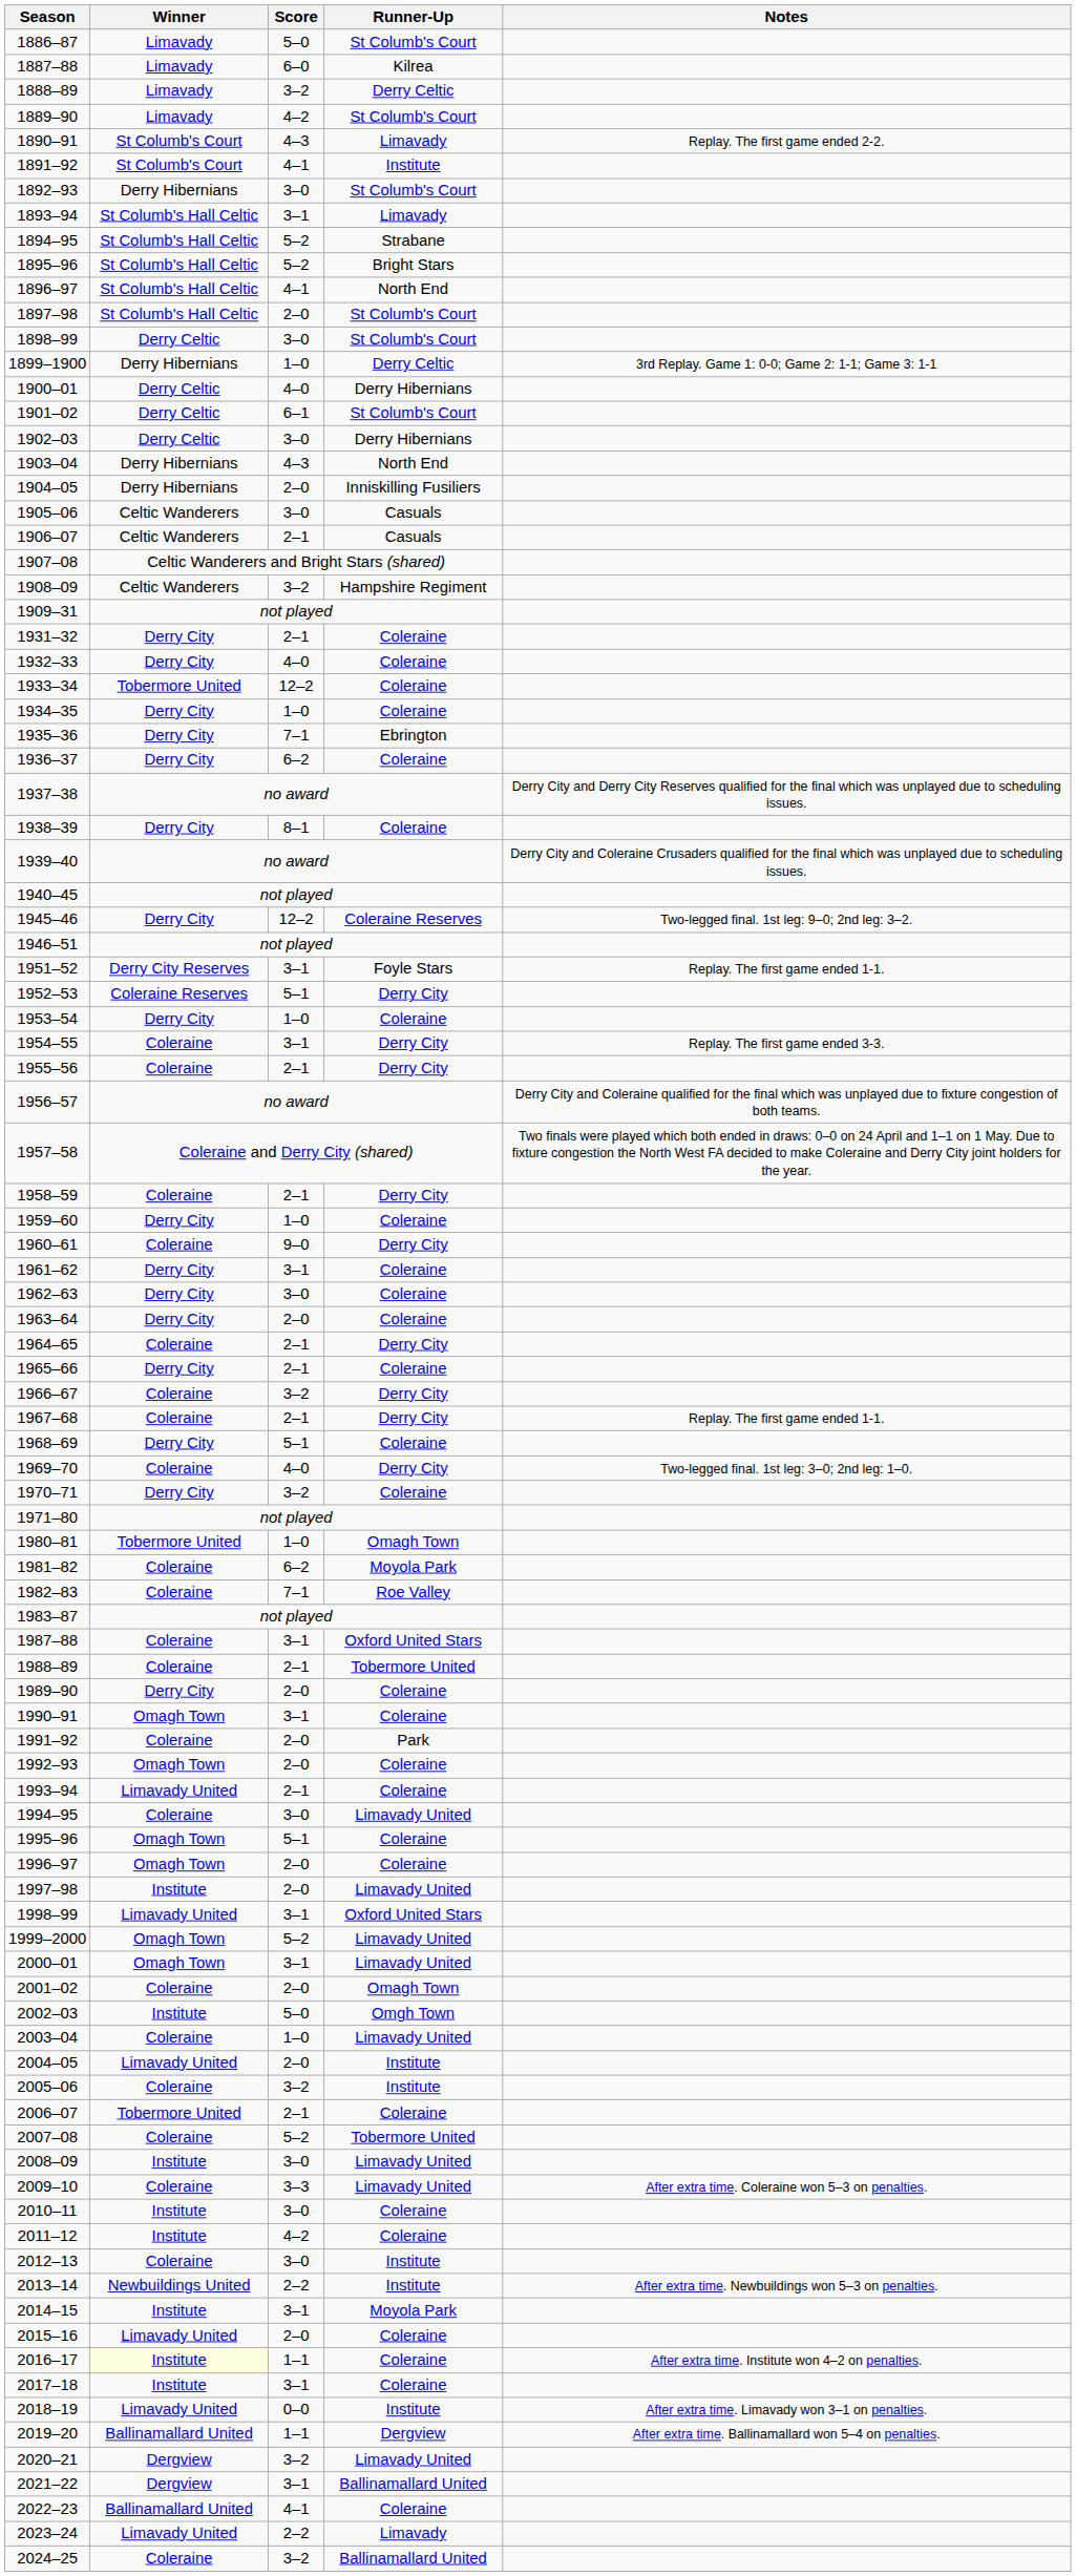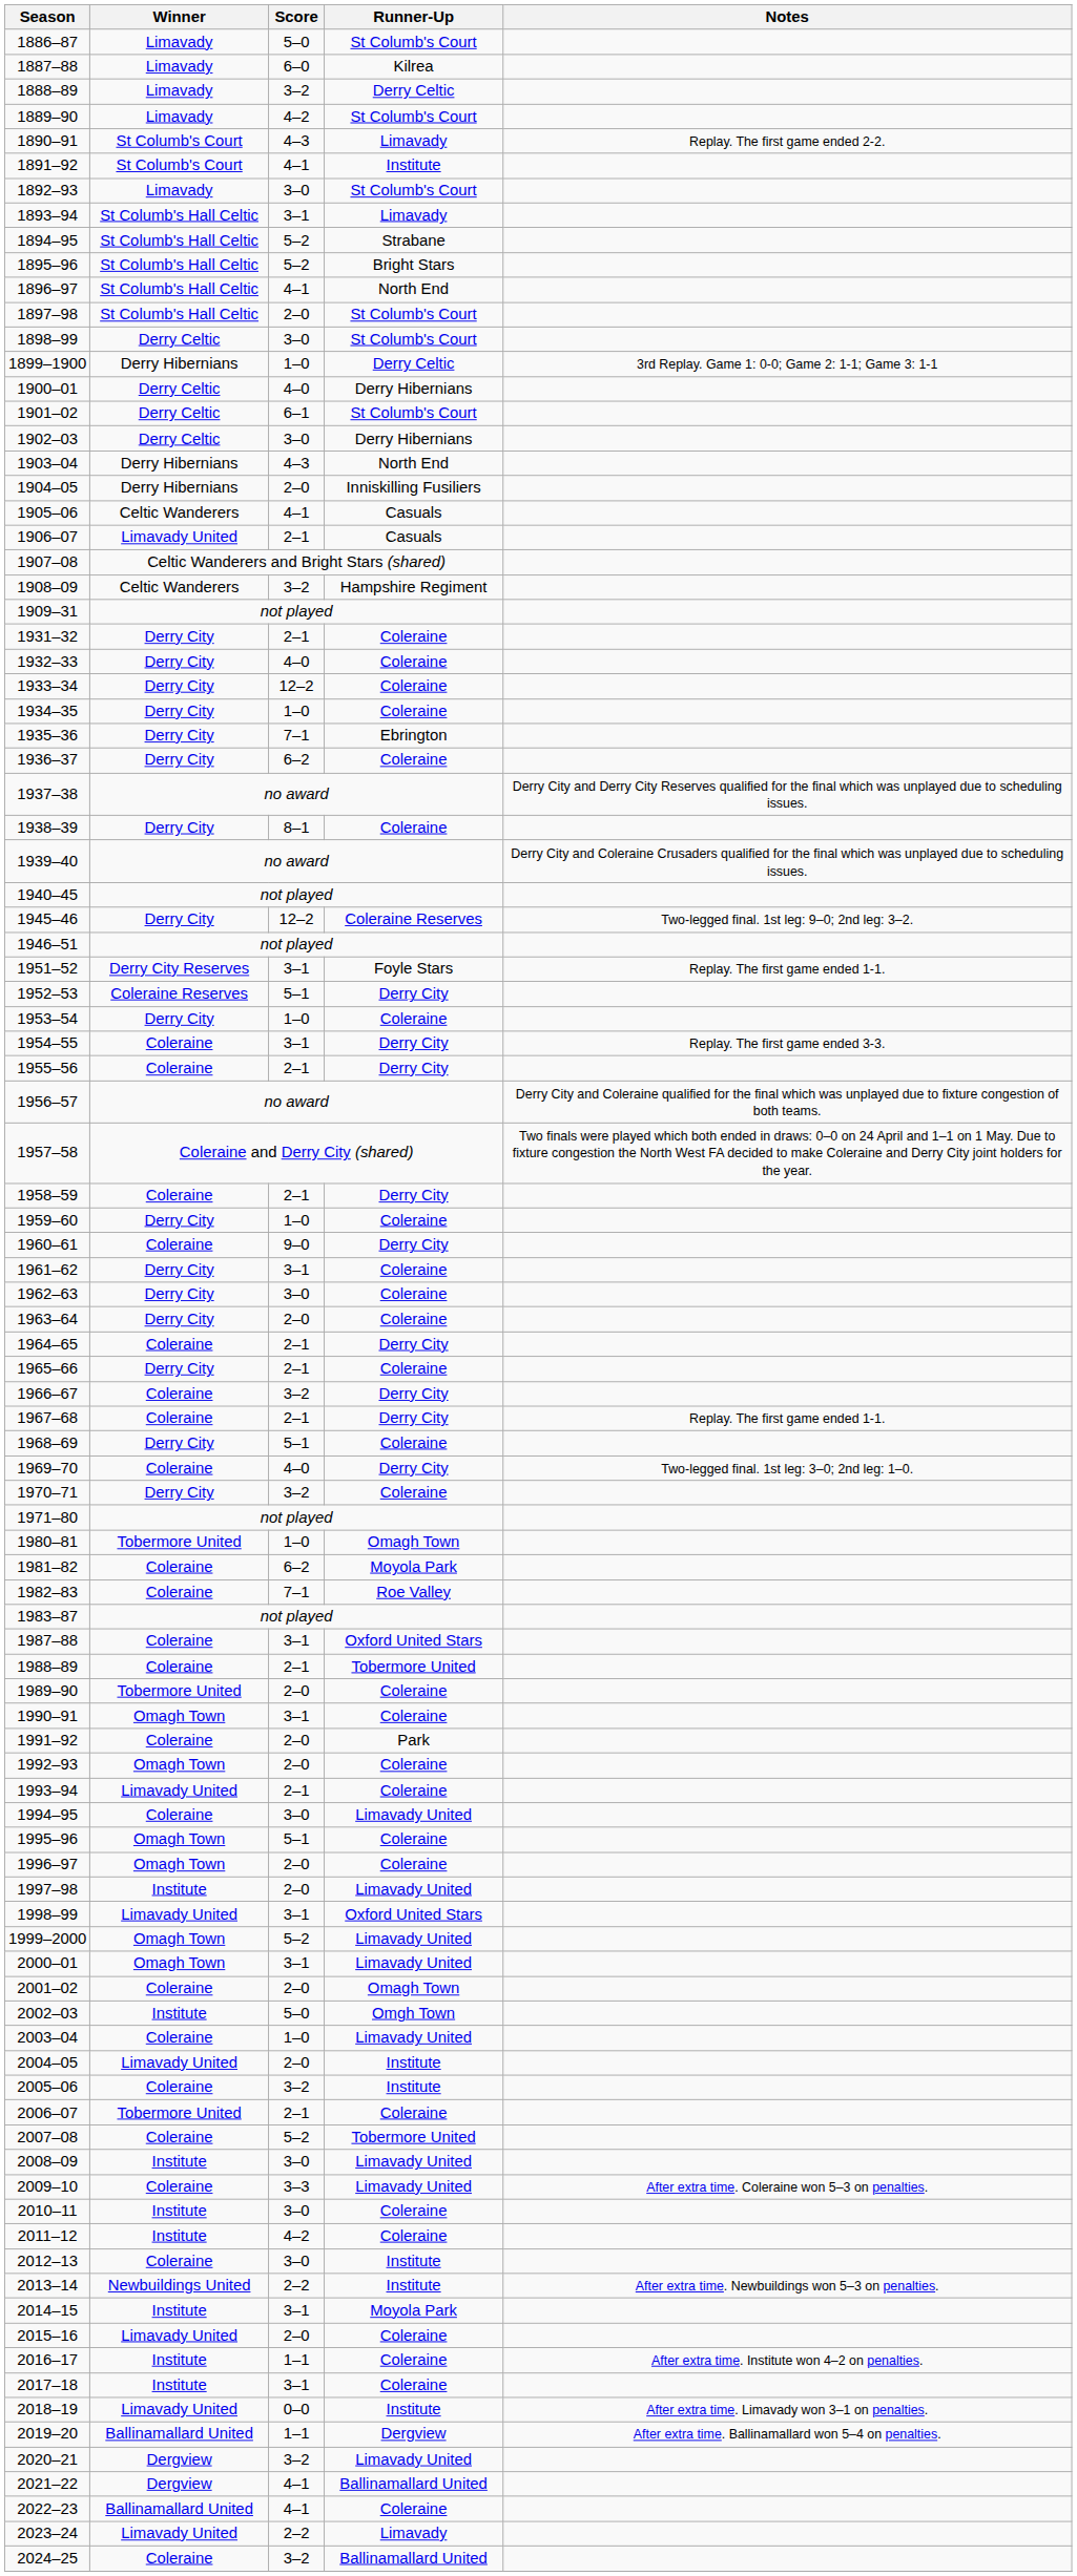1892–93 | Winner: Derry Hibernians -> Limavady
1905–06 | Score: 3–0 -> 4–1
1906–07 | Winner: Celtic Wanderers -> Limavady United
1933–34 | Winner: Tobermore United -> Derry City
1989–90 | Winner: Derry City -> Tobermore United
2016–17 | Winner: lightyellow background -> no background
2021–22 | Score: 3–1 -> 4–1
